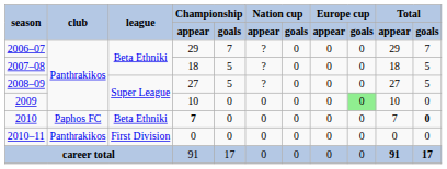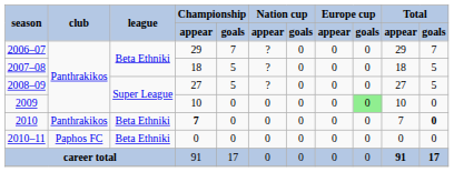2010 | club: Paphos FC -> Panthrakikos
2010–11 | club: Panthrakikos -> Paphos FC
2010–11 | league: First Division -> Beta Ethniki
